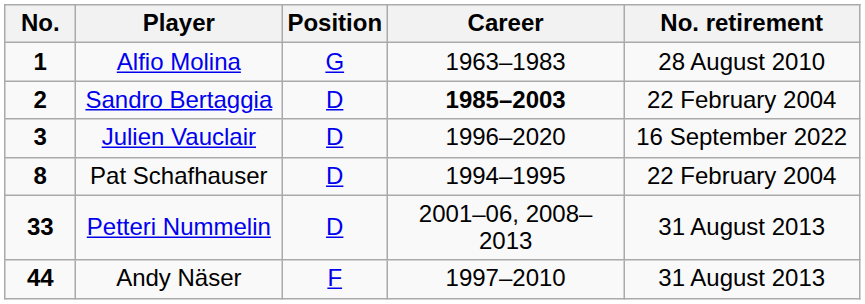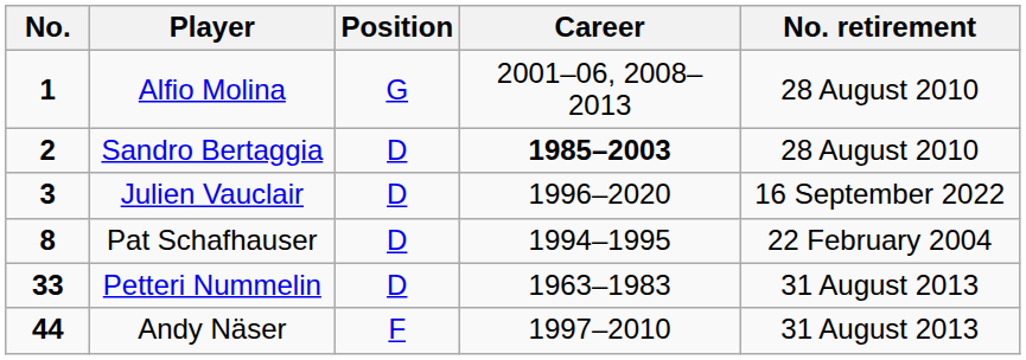Alfio Molina | Career: 1963–1983 -> 2001–06, 2008–2013
Sandro Bertaggia | No. retirement: 22 February 2004 -> 28 August 2010
Petteri Nummelin | Career: 2001–06, 2008–2013 -> 1963–1983
